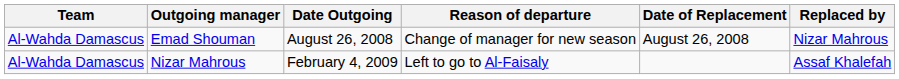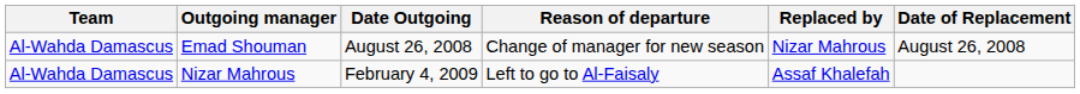columns swapped: Replaced by <-> Date of Replacement
